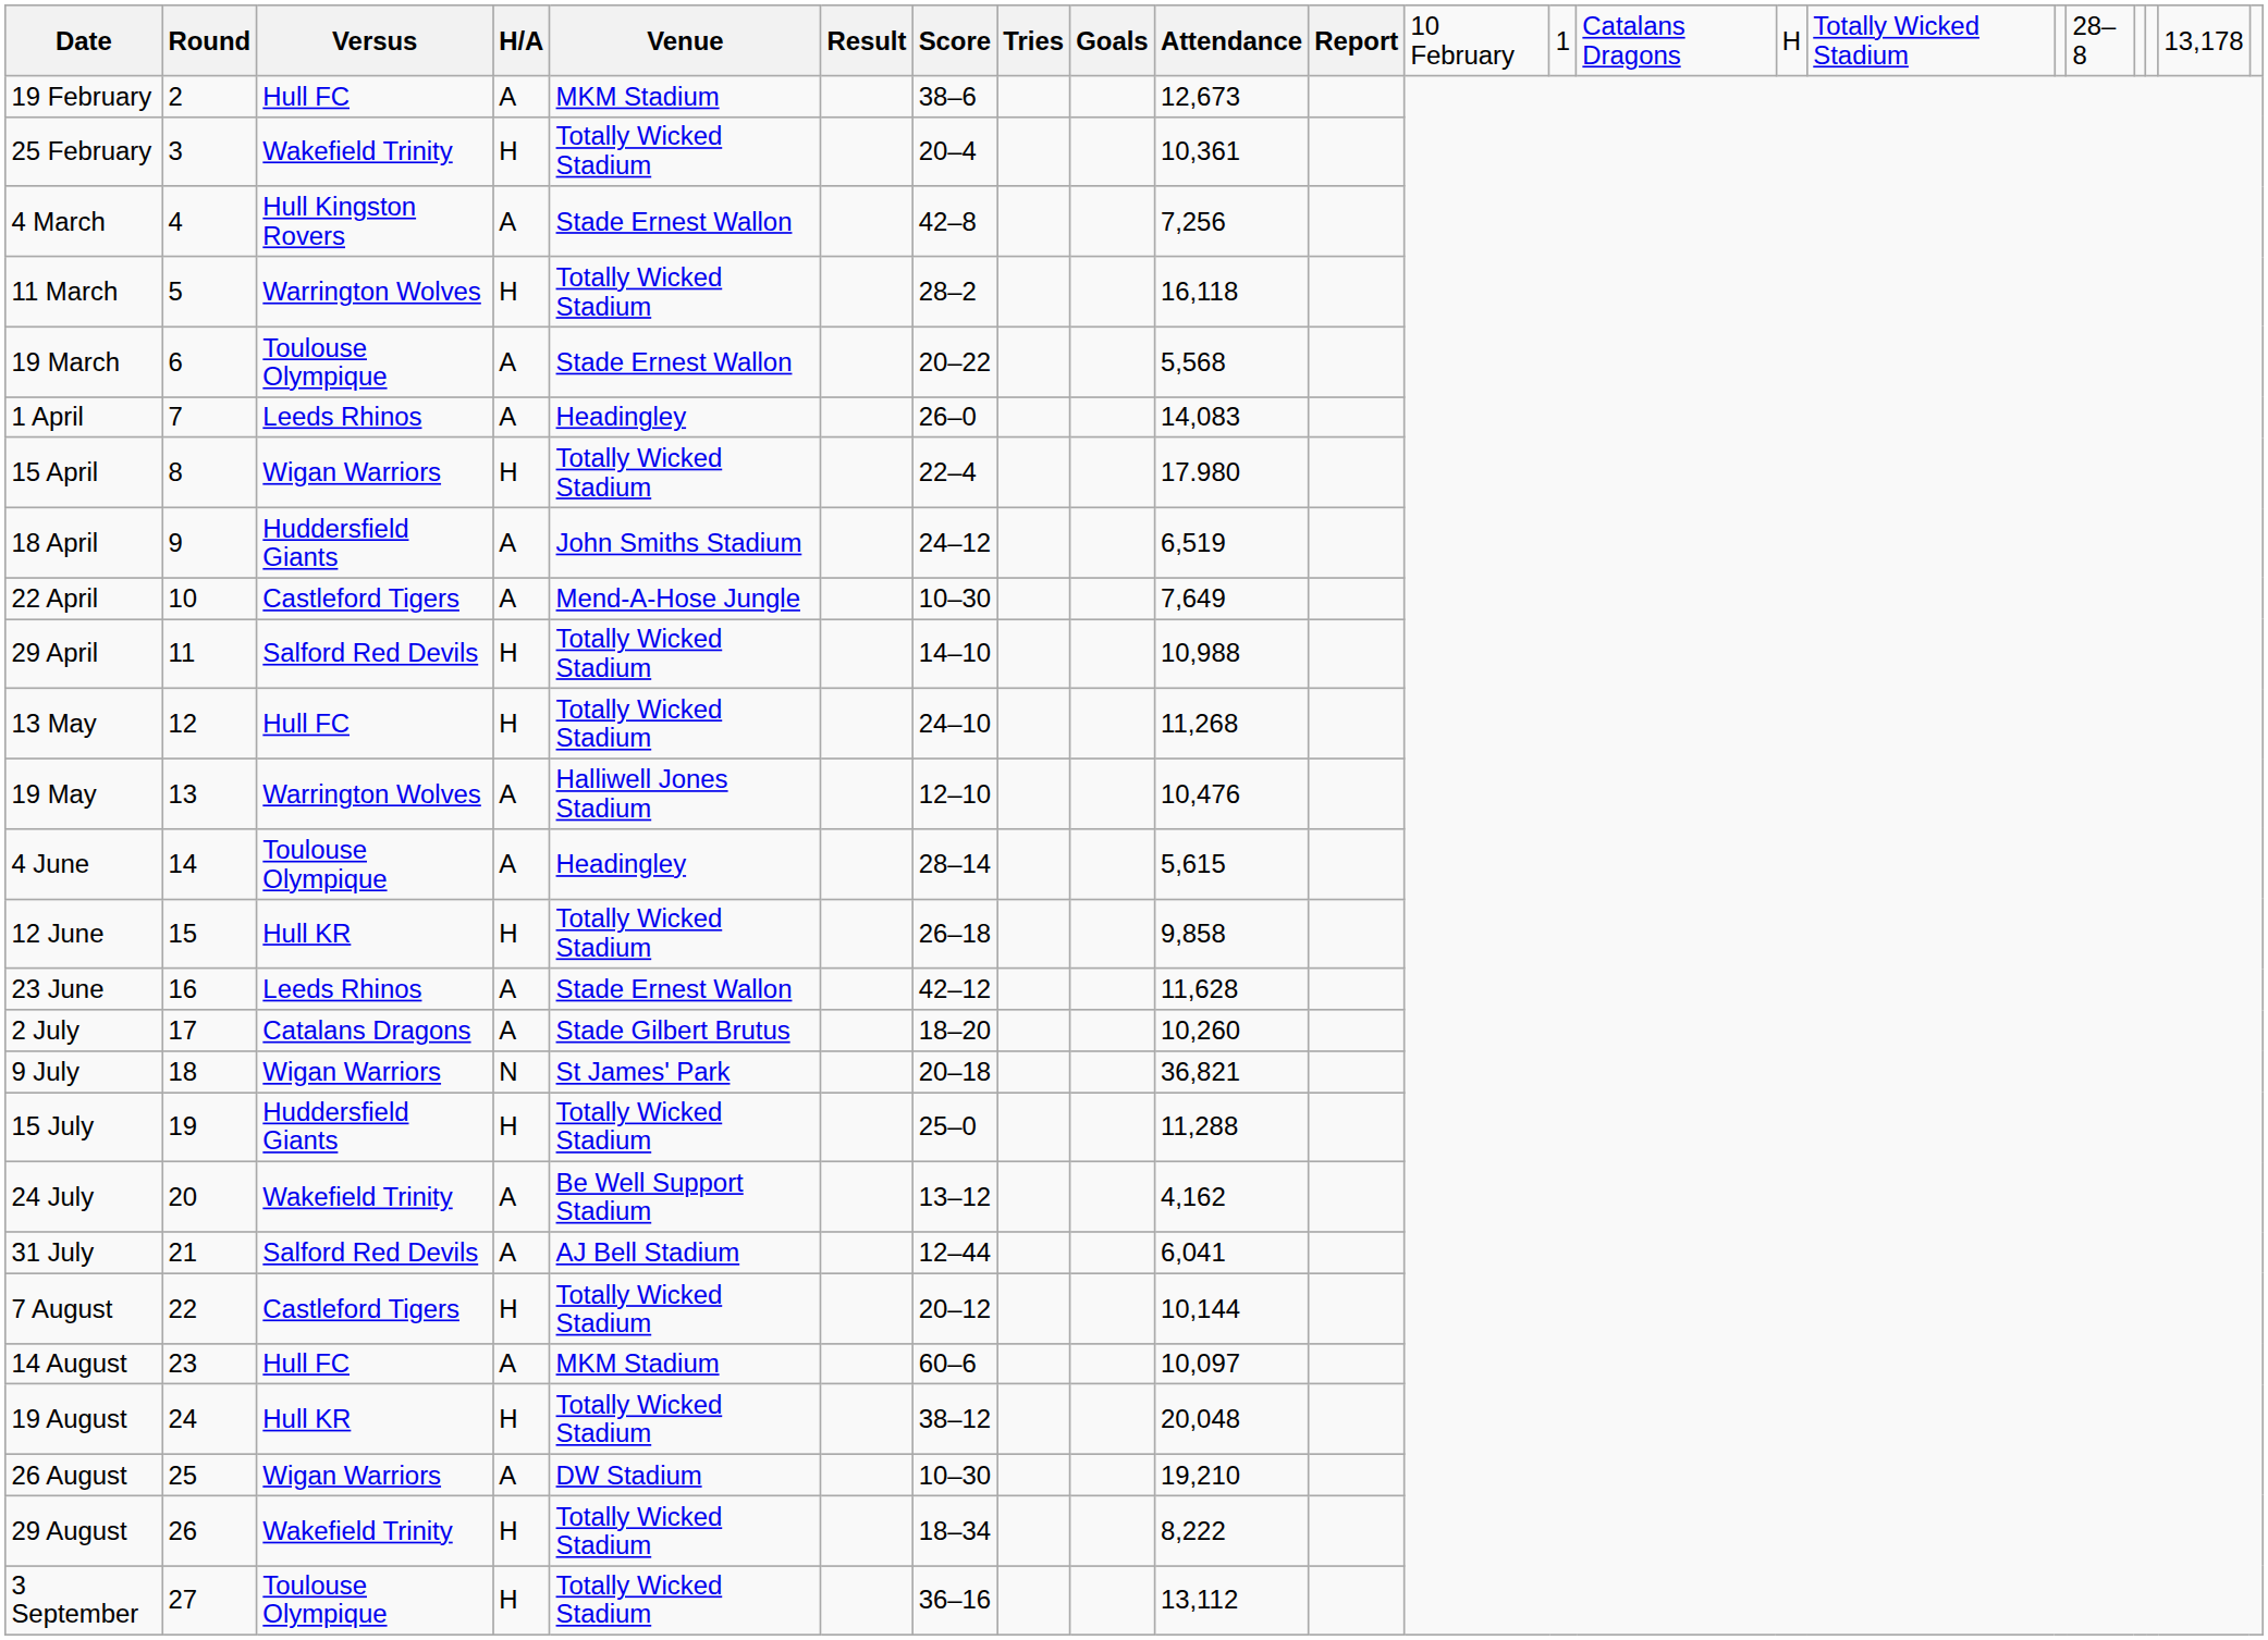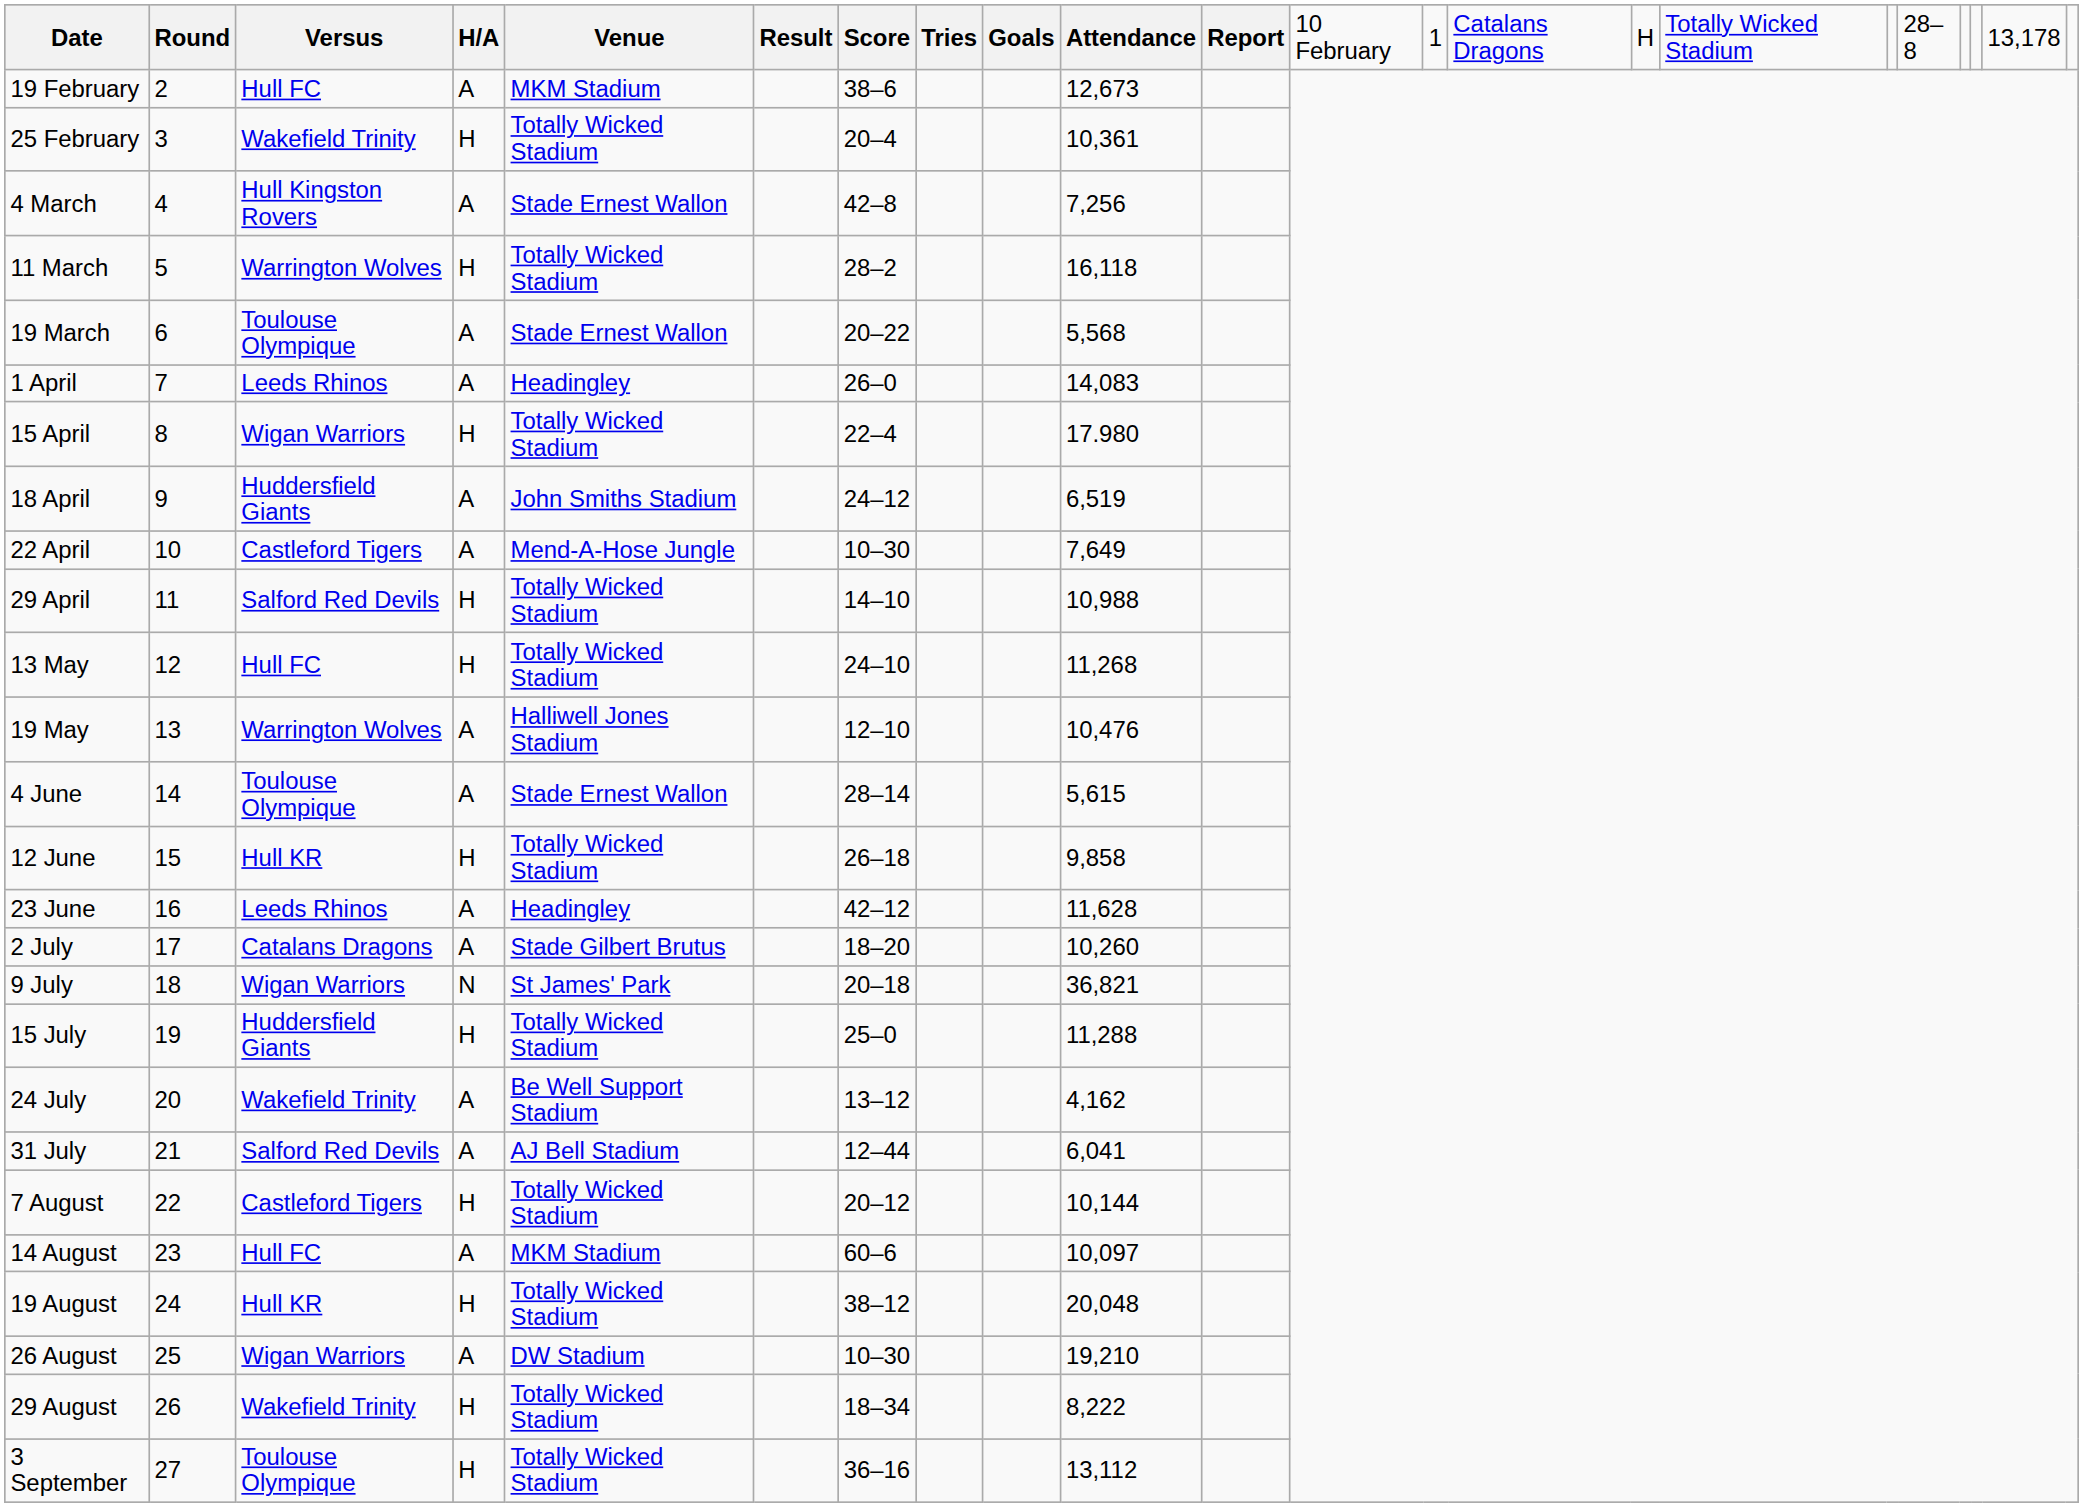4 June | column 5: Headingley -> Stade Ernest Wallon
23 June | column 5: Stade Ernest Wallon -> Headingley
